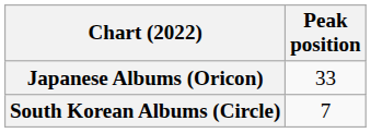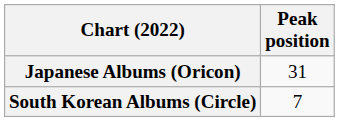Japanese Albums (Oricon) | Peak position: 33 -> 31
